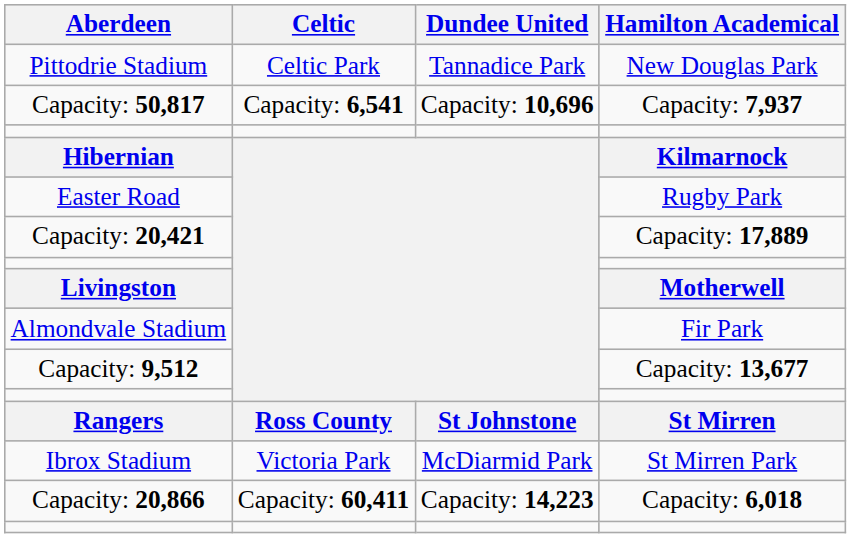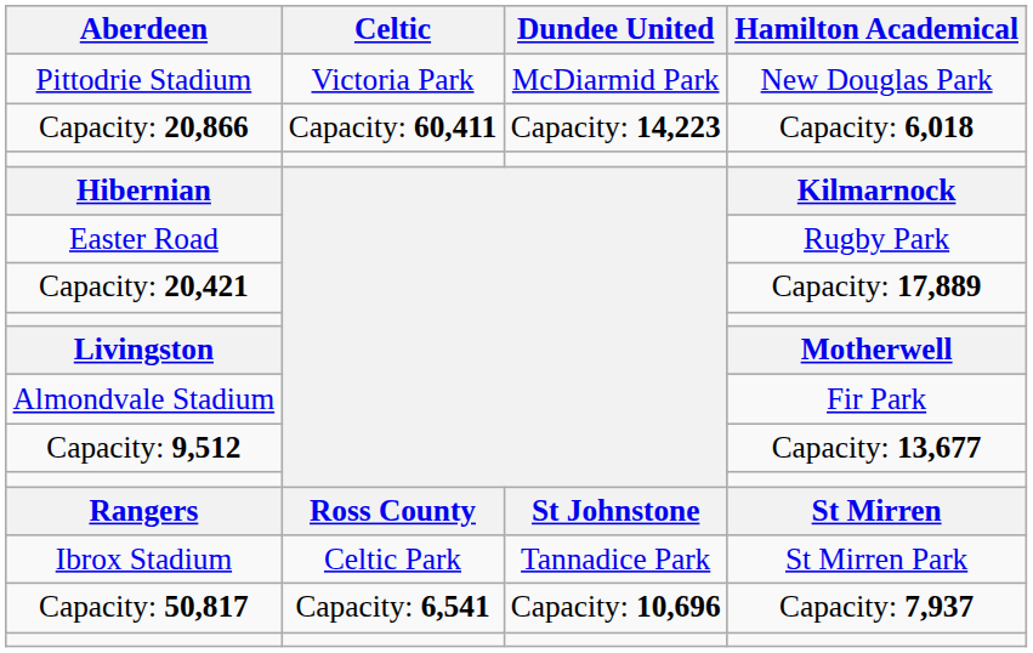Pittodrie Stadium | Celtic: Celtic Park -> Victoria Park
Pittodrie Stadium | Dundee United: Tannadice Park -> McDiarmid Park
rows swapped: Capacity: 20,866 <-> Capacity: 50,817
Ibrox Stadium | Celtic: Victoria Park -> Celtic Park
Ibrox Stadium | Dundee United: McDiarmid Park -> Tannadice Park
